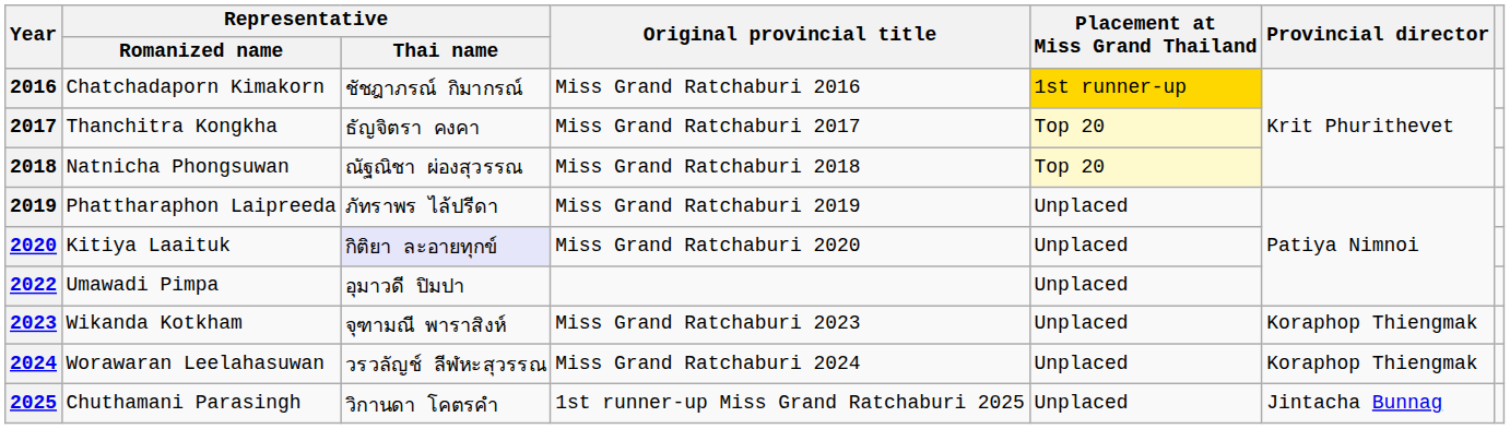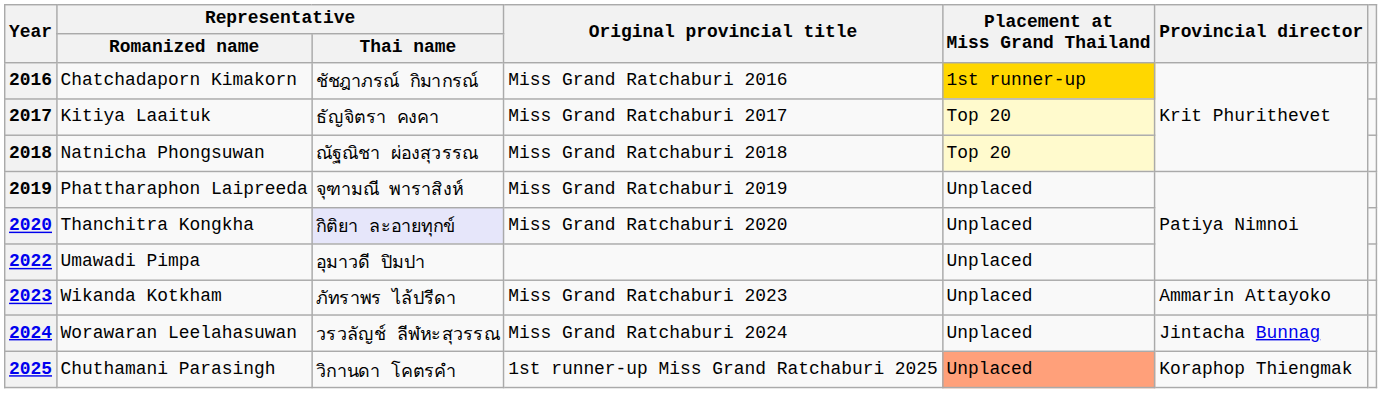2017 | Representative / Romanized name: Thanchitra Kongkha -> Kitiya Laaituk
2019 | Representative / Thai name: ภัทราพร ไล้ปรีดา -> จุฑามณี พาราสิงห์
2020 | Representative / Romanized name: Kitiya Laaituk -> Thanchitra Kongkha
2023 | Representative / Thai name: จุฑามณี พาราสิงห์ -> ภัทราพร ไล้ปรีดา
2023 | Provincial director: Koraphop Thiengmak -> Ammarin Attayoko
2024 | Provincial director: Koraphop Thiengmak -> Jintacha Bunnag
2025 | Placement at Miss Grand Thailand: no background -> lightsalmon background
2025 | Provincial director: Jintacha Bunnag -> Koraphop Thiengmak
